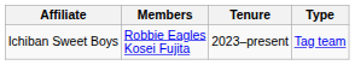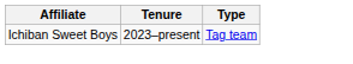- column: Members | Robbie Eagles Kosei Fujita
